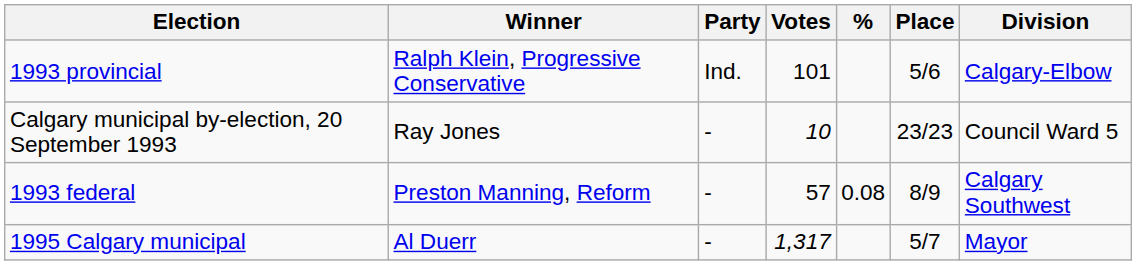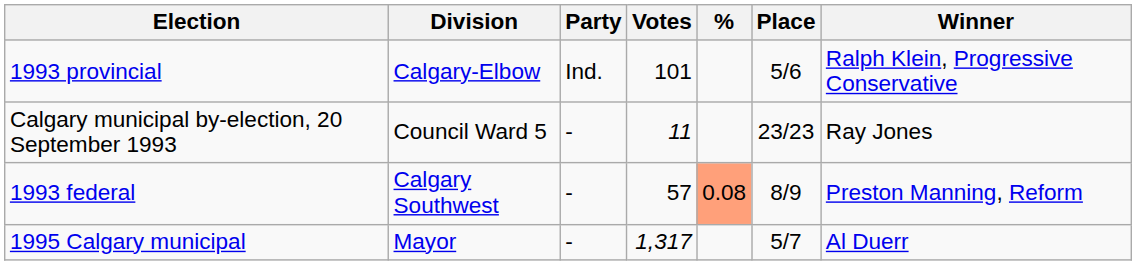columns swapped: Division <-> Winner
Calgary municipal by-election, 20 September 1993 | Votes: 10 -> 11
1993 federal | %: no background -> lightsalmon background
